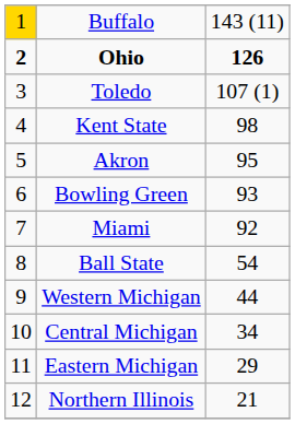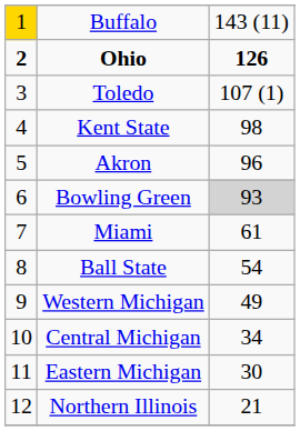Akron | column 3: 95 -> 96
Bowling Green | column 3: no background -> lightgrey background
Miami | column 3: 92 -> 61
Western Michigan | column 3: 44 -> 49
Eastern Michigan | column 3: 29 -> 30
